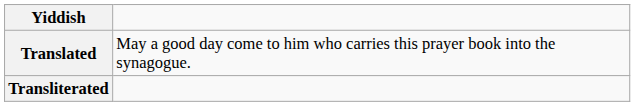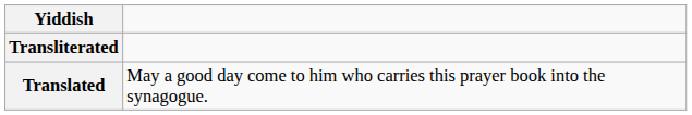rows swapped: Transliterated <-> Translated
